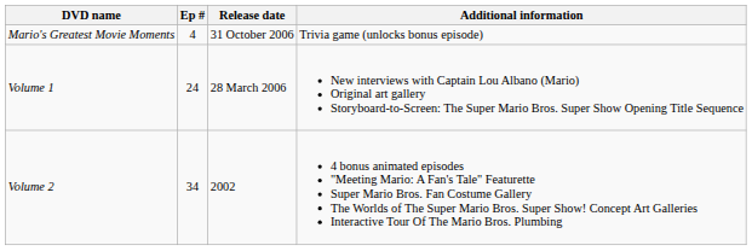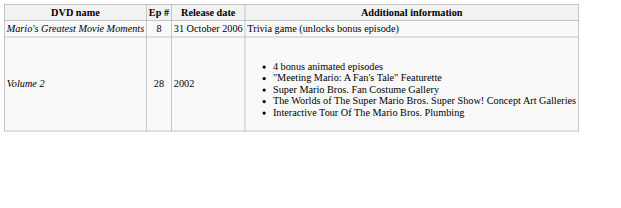Mario's Greatest Movie Moments | Ep #: 4 -> 8
- row: Volume 1 | 24 | 28 March 2006 | New interviews with Captain Lou Albano (Mario) Original art gallery Storyboard-to-Screen: The Super Mario Bros. Super Show Opening Title Sequence
Volume 2 | Ep #: 34 -> 28
